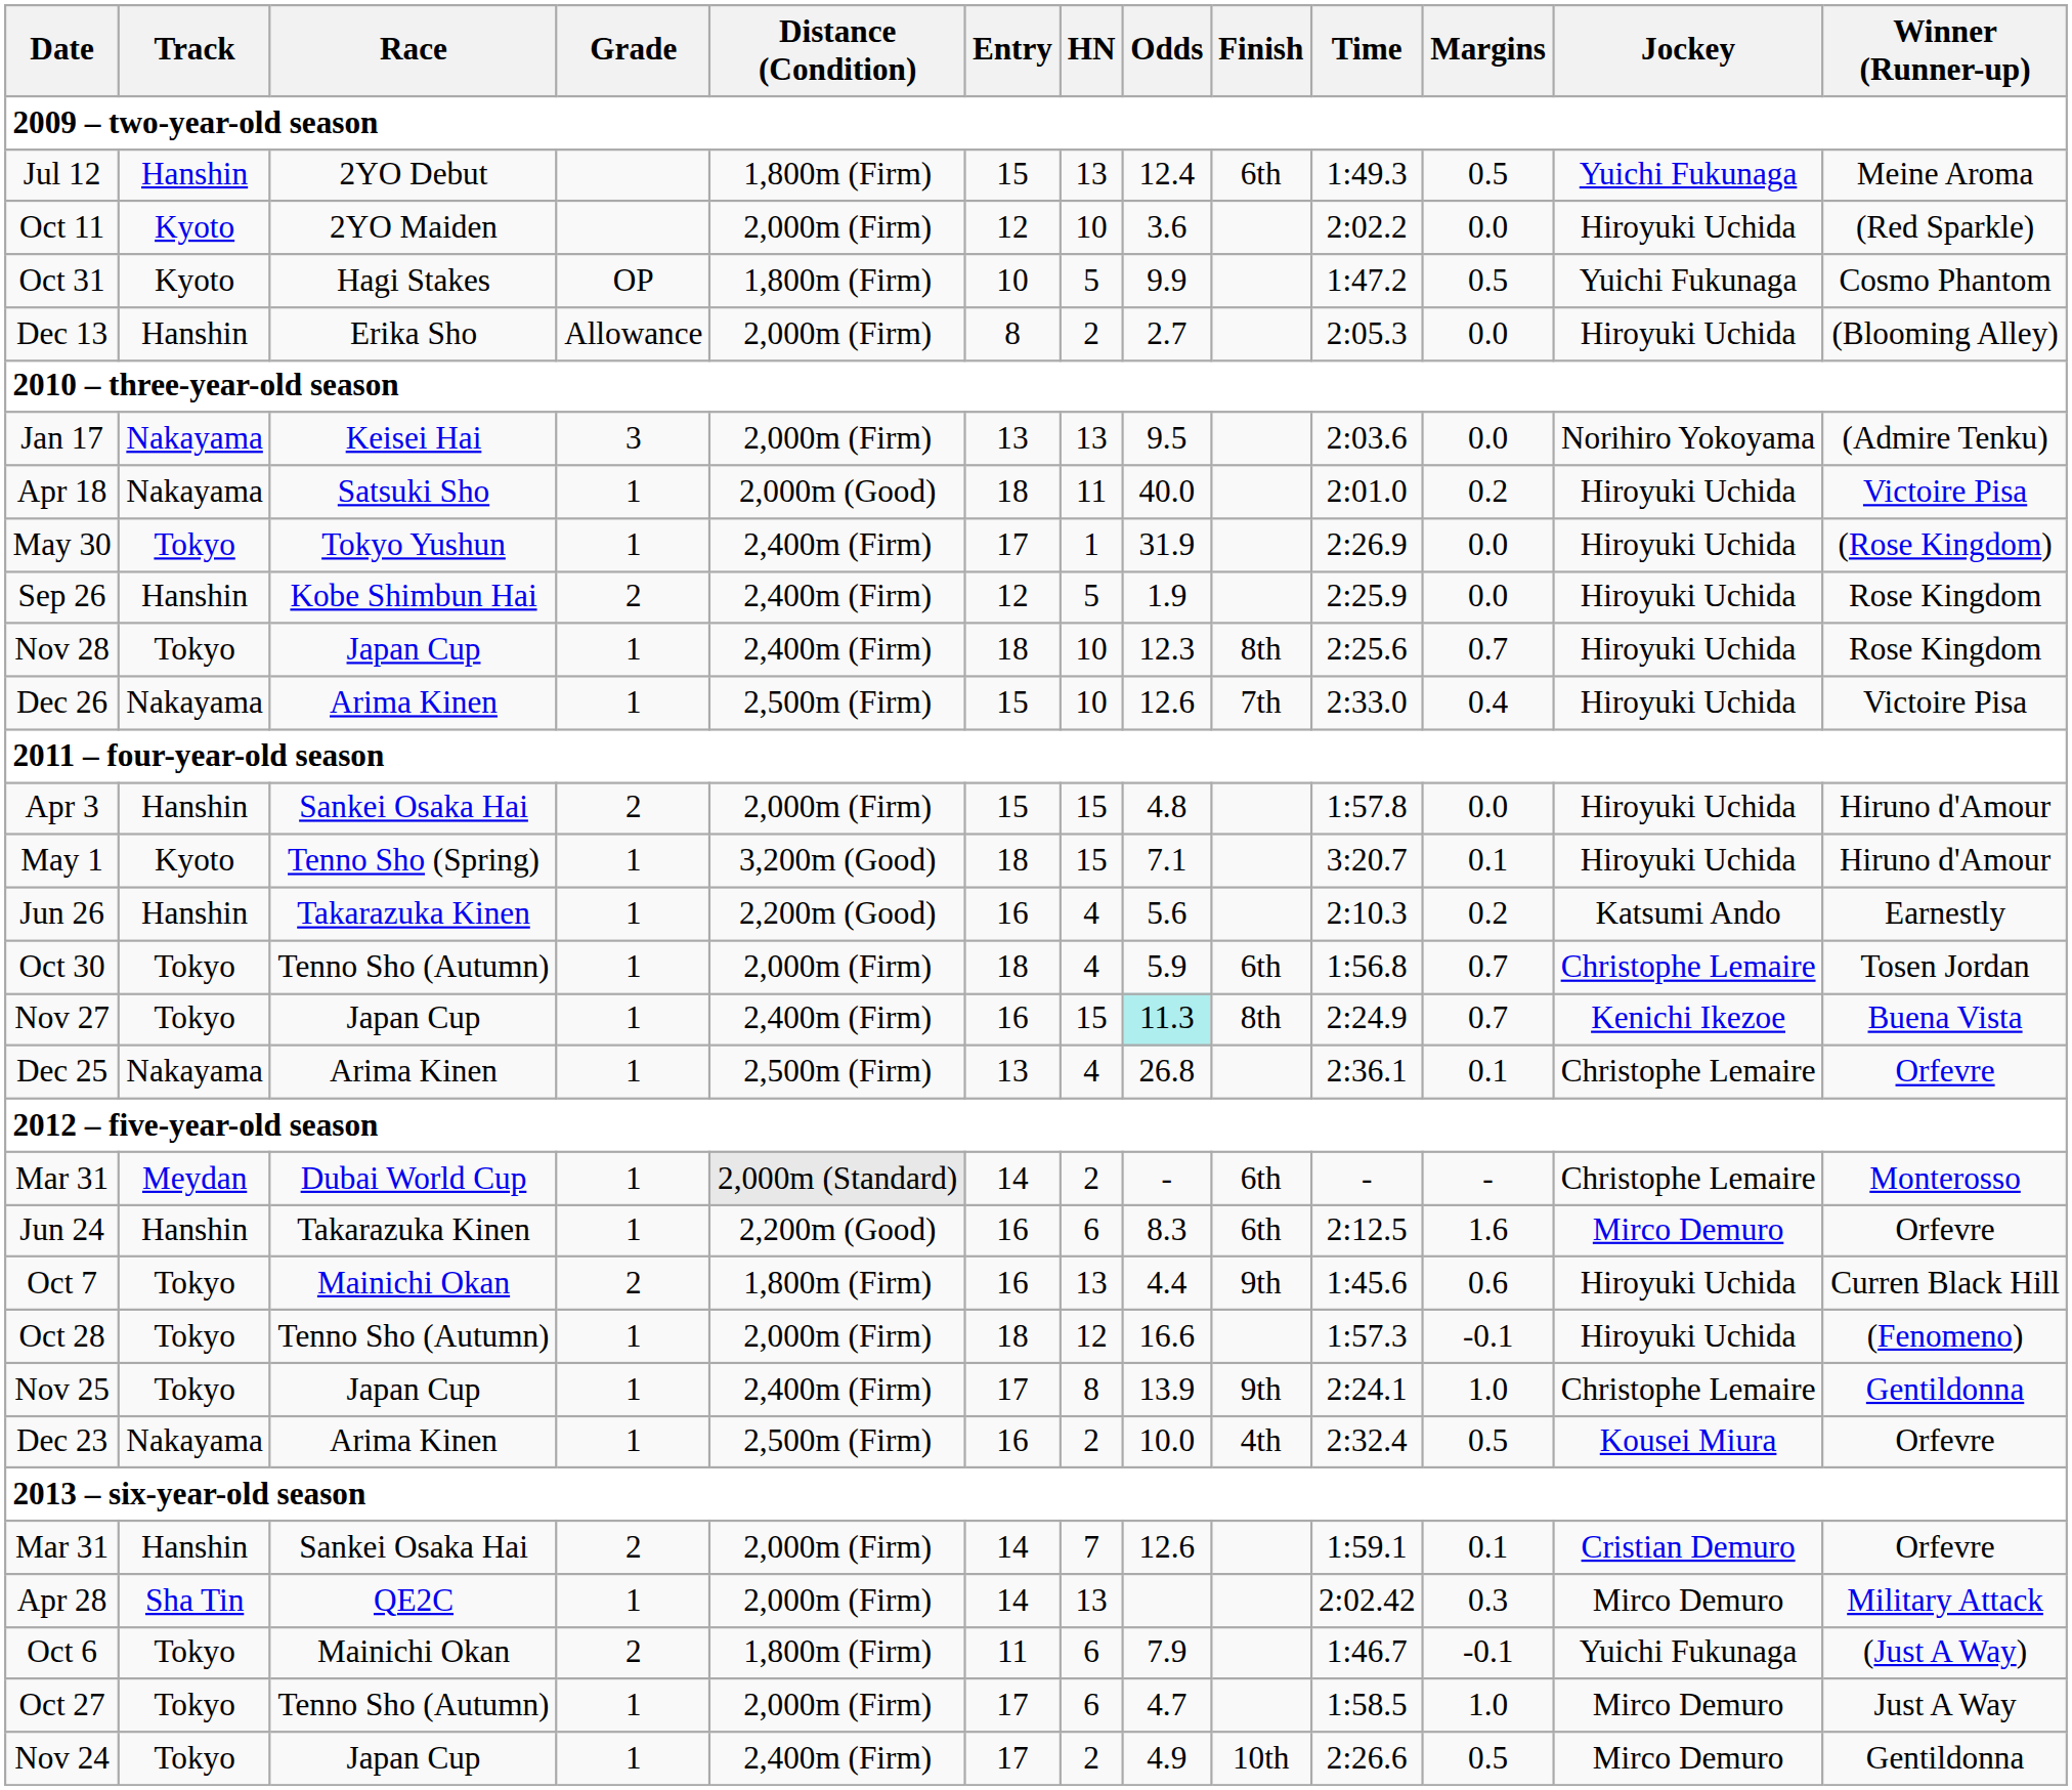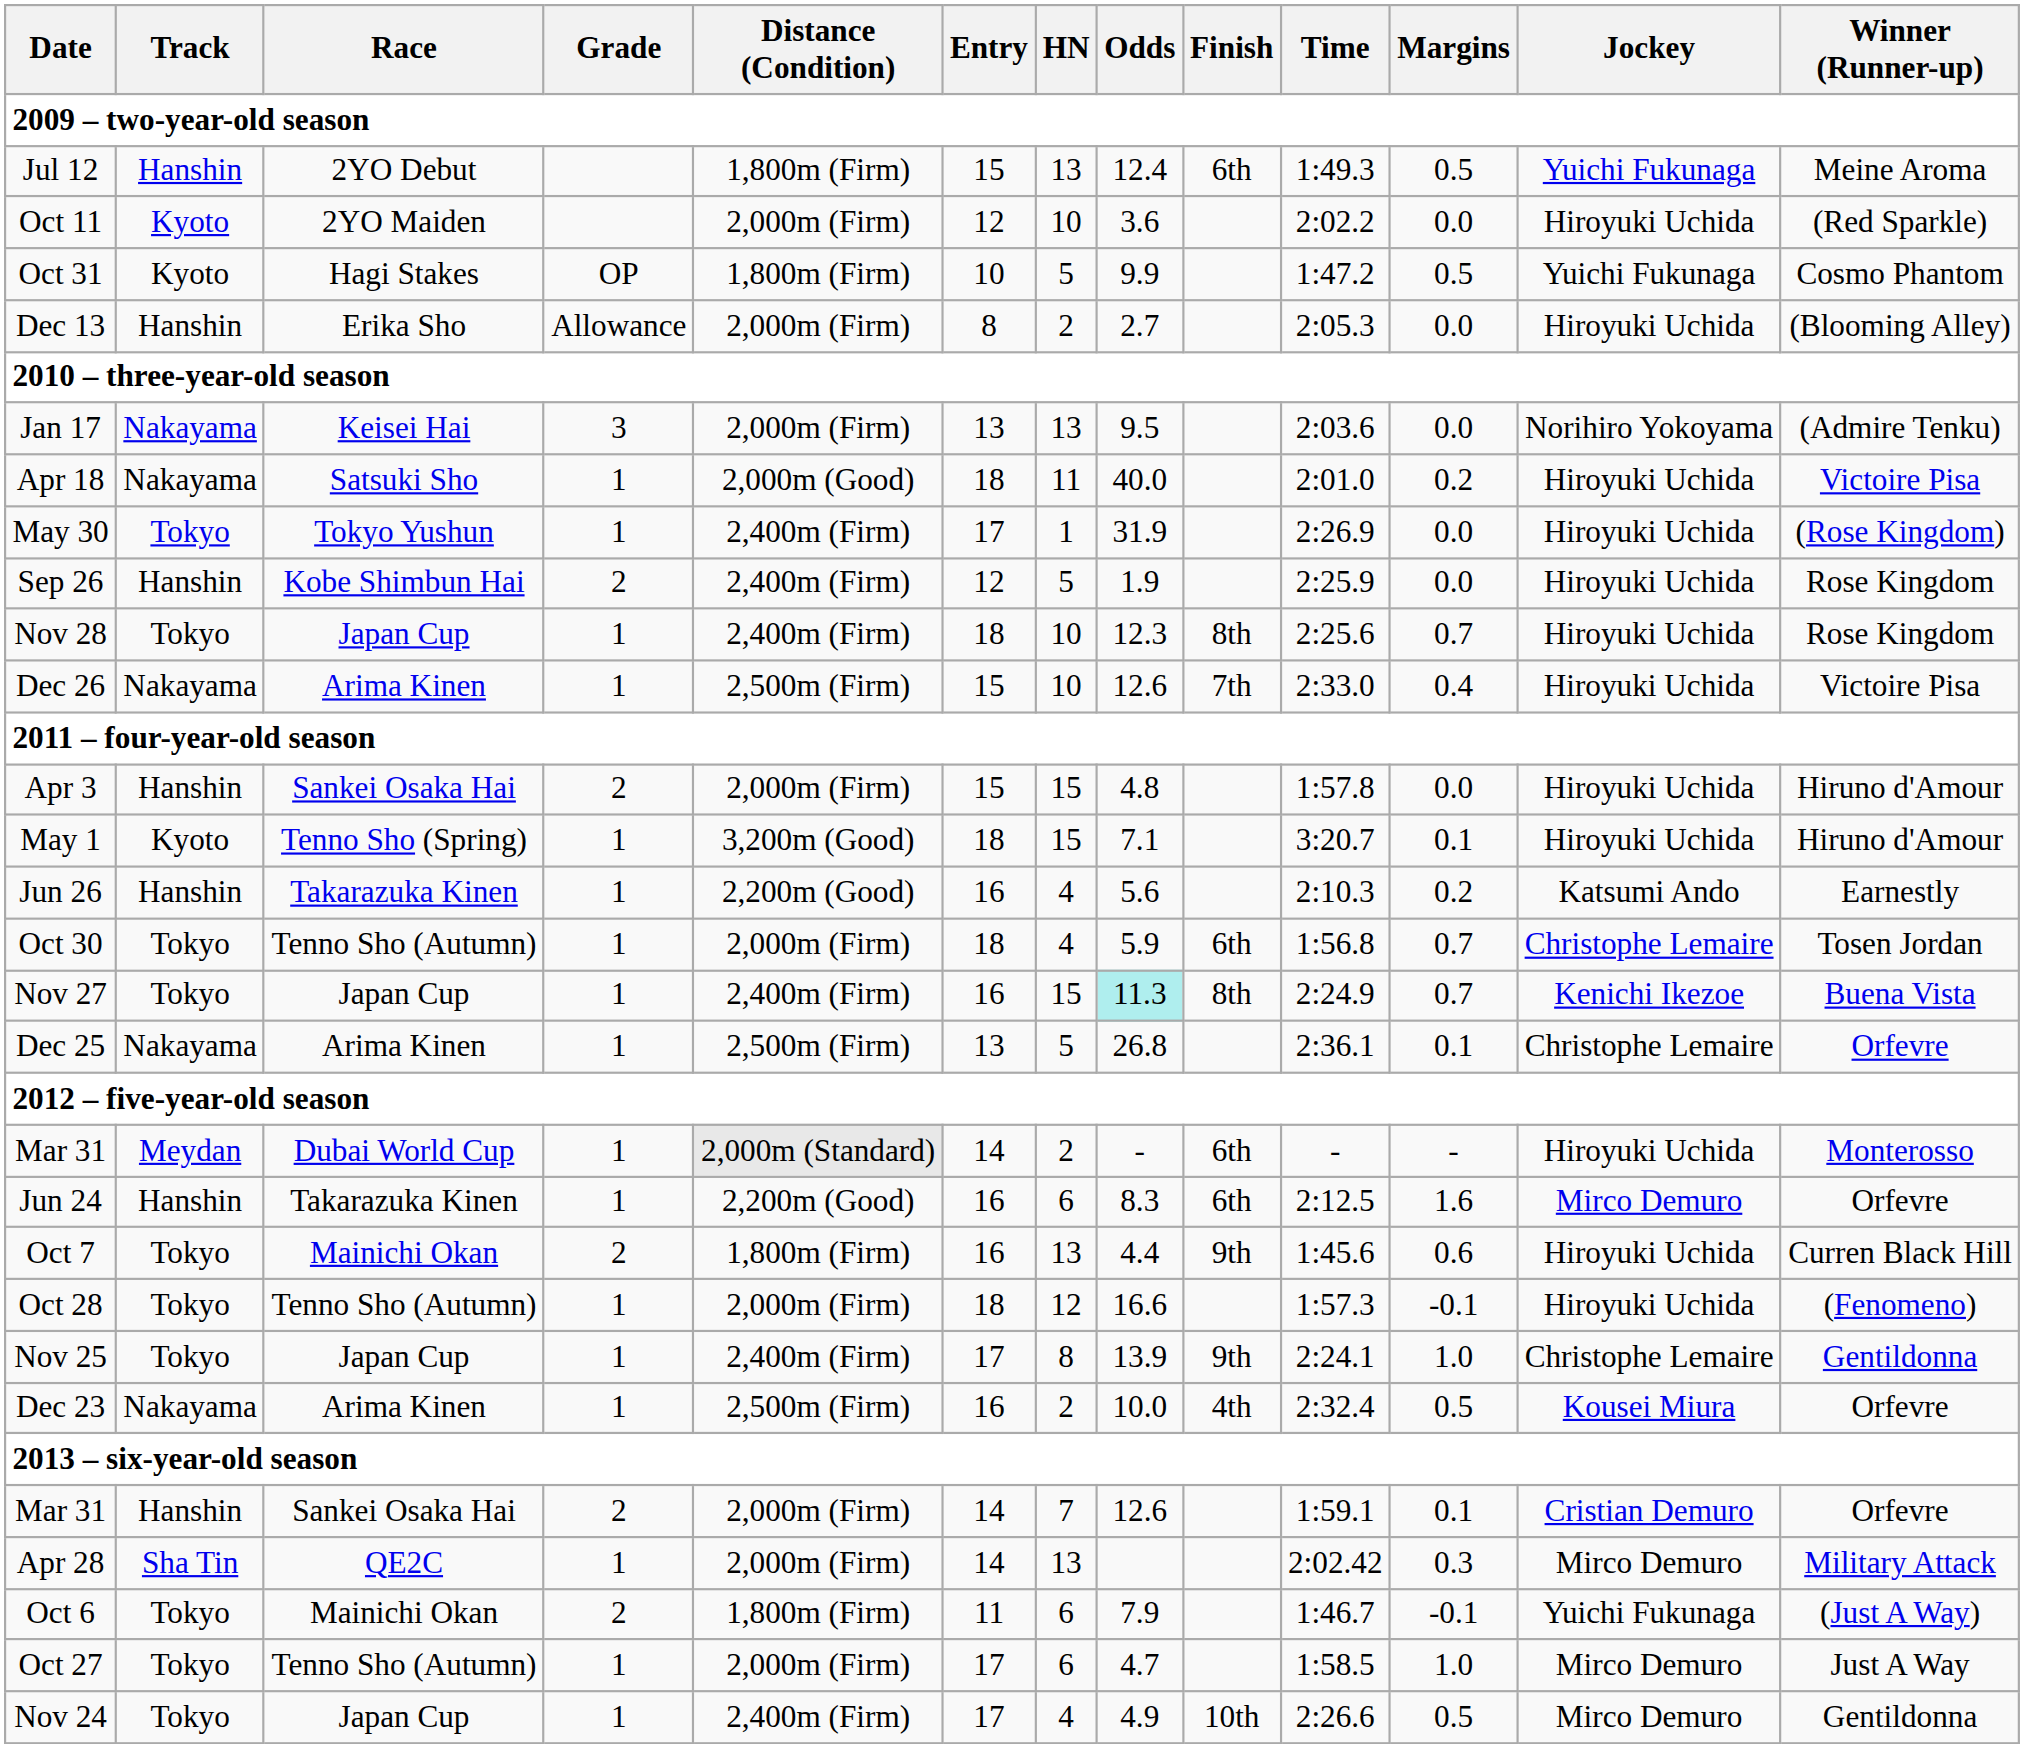Dec 25 | HN: 4 -> 5
Mar 31 / Dubai World Cup | Jockey: Christophe Lemaire -> Hiroyuki Uchida
Nov 24 | HN: 2 -> 4
